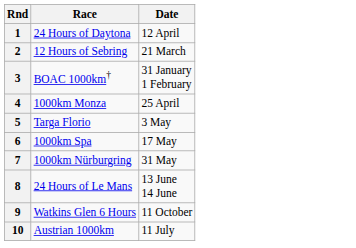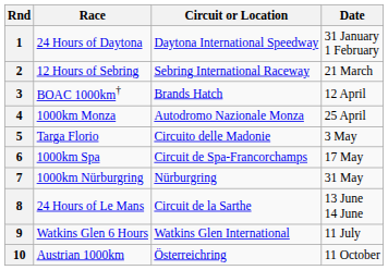+ column: Circuit or Location | Daytona International Speedway | Sebring International Raceway | Brands Hatch | Autodromo Nazionale Monza | Circuito delle Madonie | Circuit de Spa-Francorchamps | Nürburgring | Circuit de la Sarthe | Watkins Glen International | Österreichring
1 | Date: 12 April -> 31 January 1 February
3 | Date: 31 January 1 February -> 12 April
9 | Date: 11 October -> 11 July
10 | Date: 11 July -> 11 October
